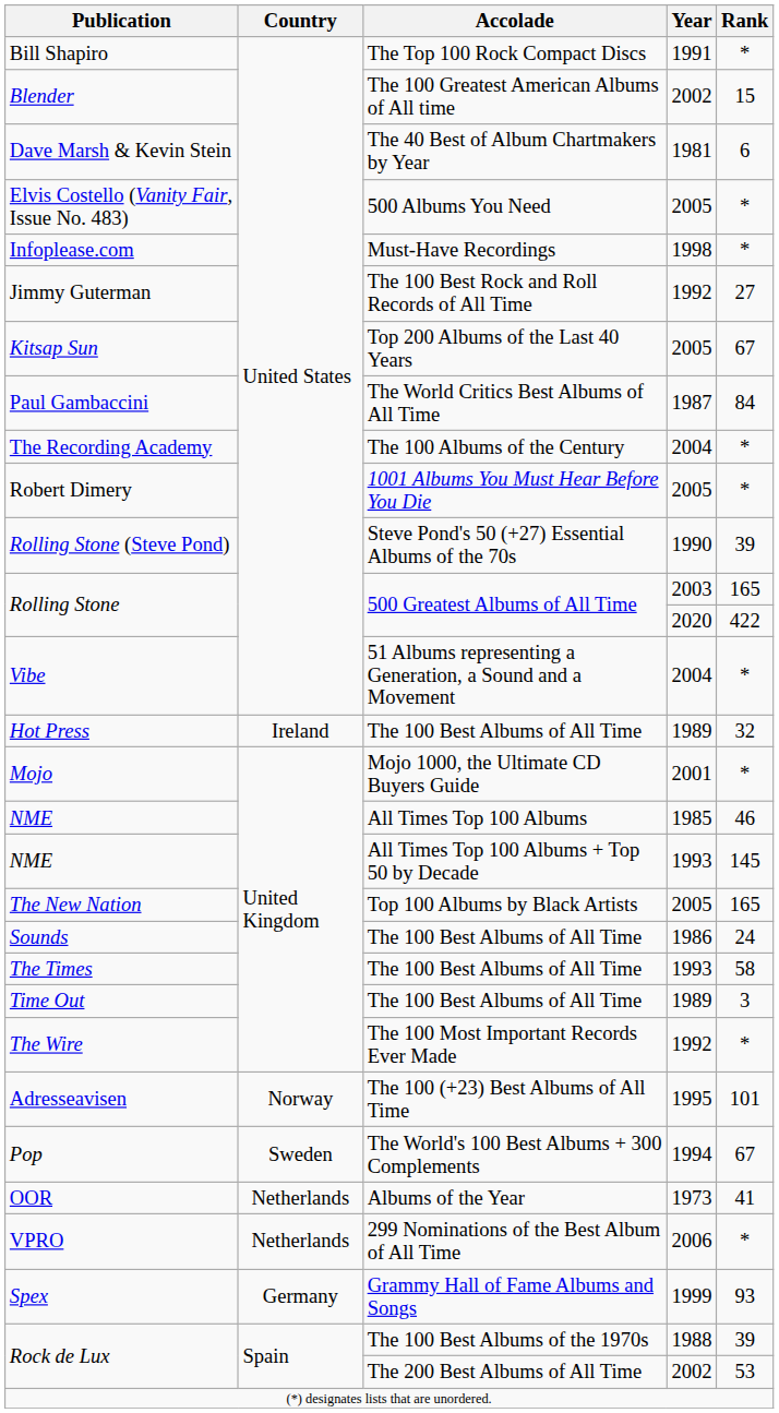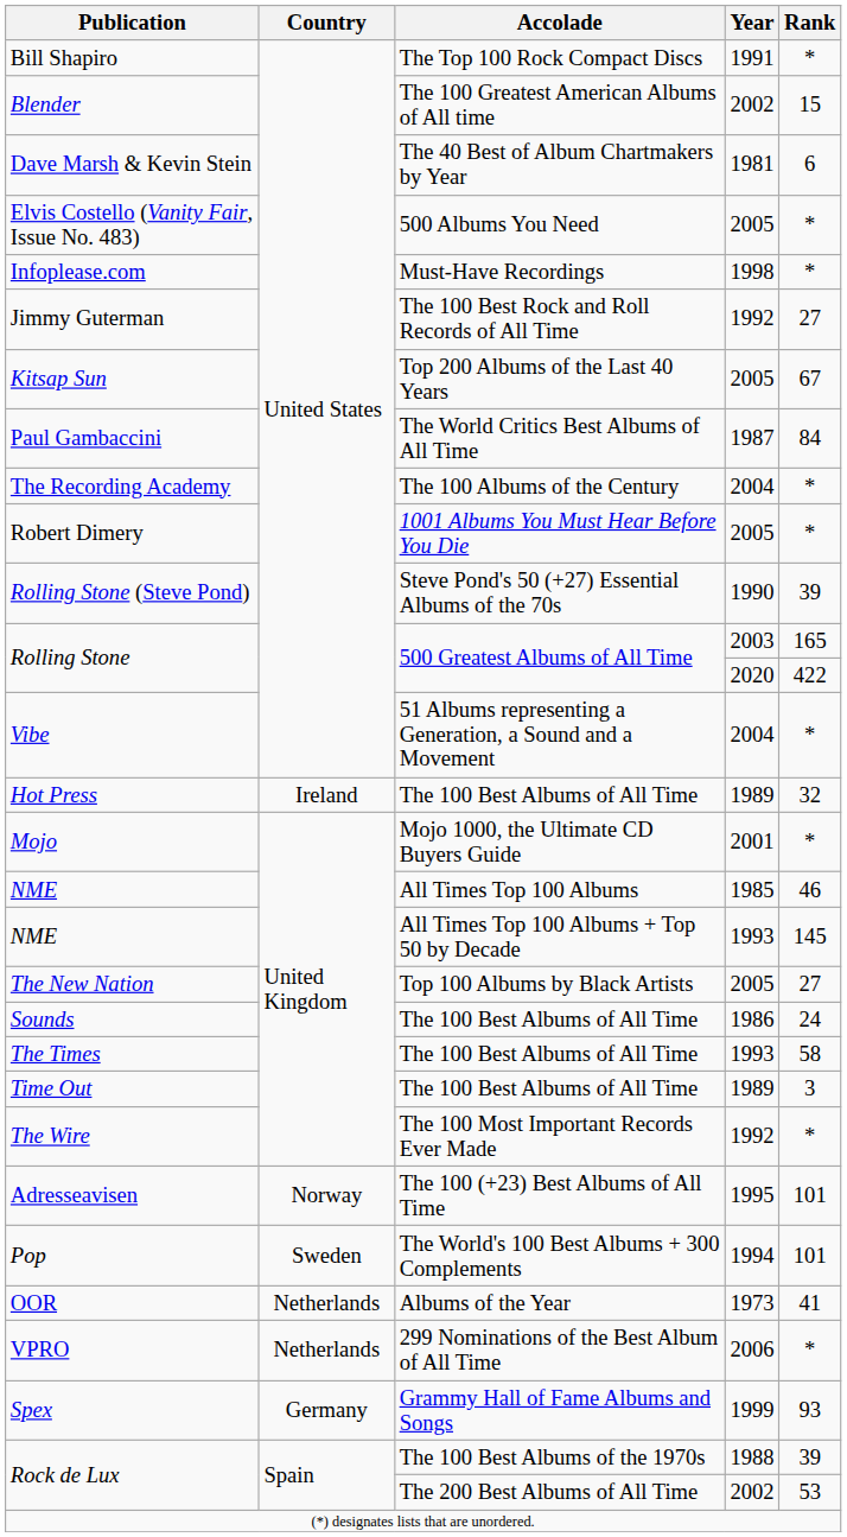The New Nation | Rank: 165 -> 27
Pop | Rank: 67 -> 101
